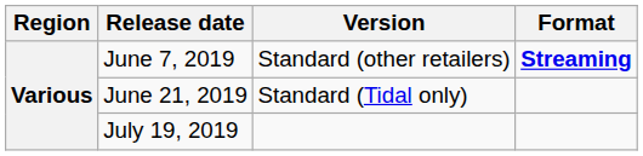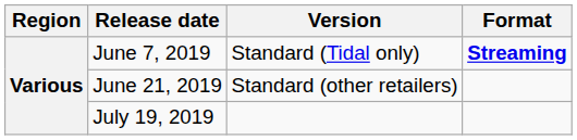June 7, 2019 | Version: Standard (other retailers) -> Standard (Tidal only)
June 21, 2019 | Version: Standard (Tidal only) -> Standard (other retailers)
